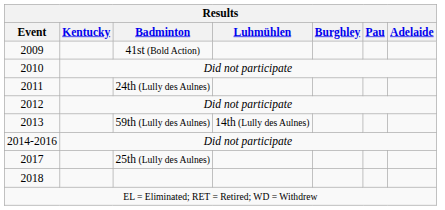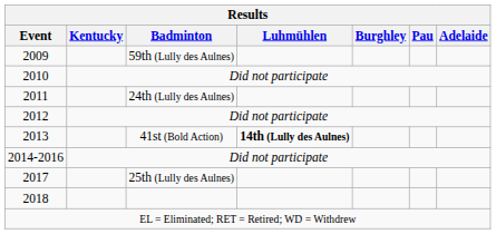2009 | Badminton: 41st (Bold Action) -> 59th (Lully des Aulnes)
2013 | Badminton: 59th (Lully des Aulnes) -> 41st (Bold Action)
2013 | Luhmühlen: normal -> bold
